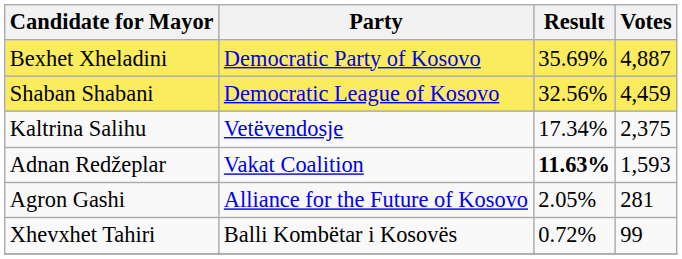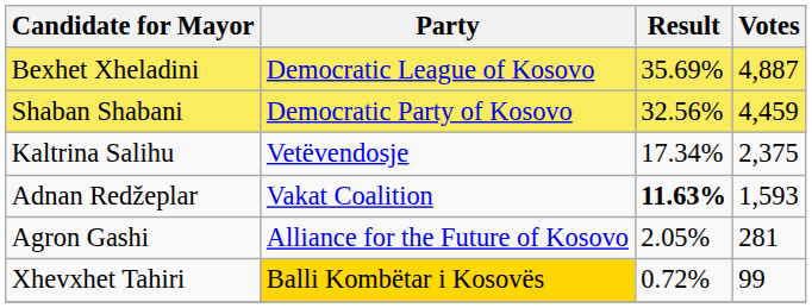Bexhet Xheladini | Party: Democratic Party of Kosovo -> Democratic League of Kosovo
Shaban Shabani | Party: Democratic League of Kosovo -> Democratic Party of Kosovo
Xhevxhet Tahiri | Party: no background -> gold background
